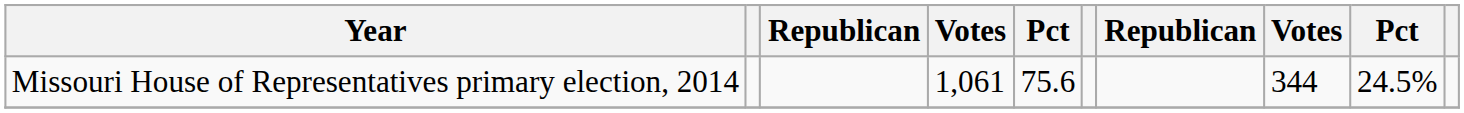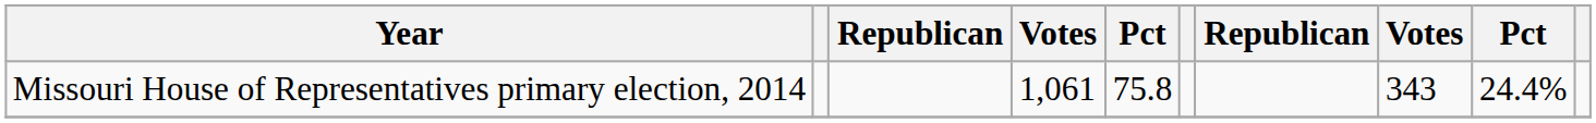Missouri House of Representatives primary election, 2014 | column 5: 75.6 -> 75.8
Missouri House of Representatives primary election, 2014 | column 8: 344 -> 343
Missouri House of Representatives primary election, 2014 | column 9: 24.5% -> 24.4%
